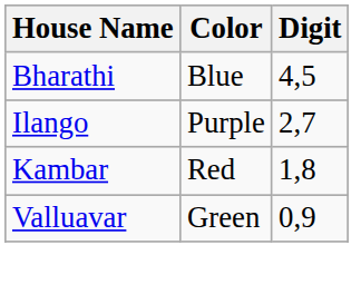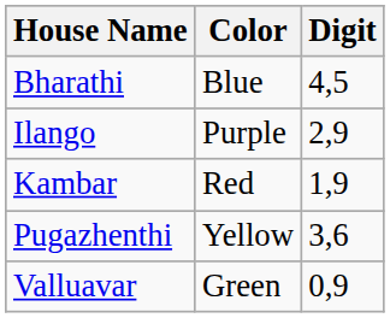Ilango | Digit: 2,7 -> 2,9
Kambar | Digit: 1,8 -> 1,9
+ row: Pugazhenthi | Yellow | 3,6
